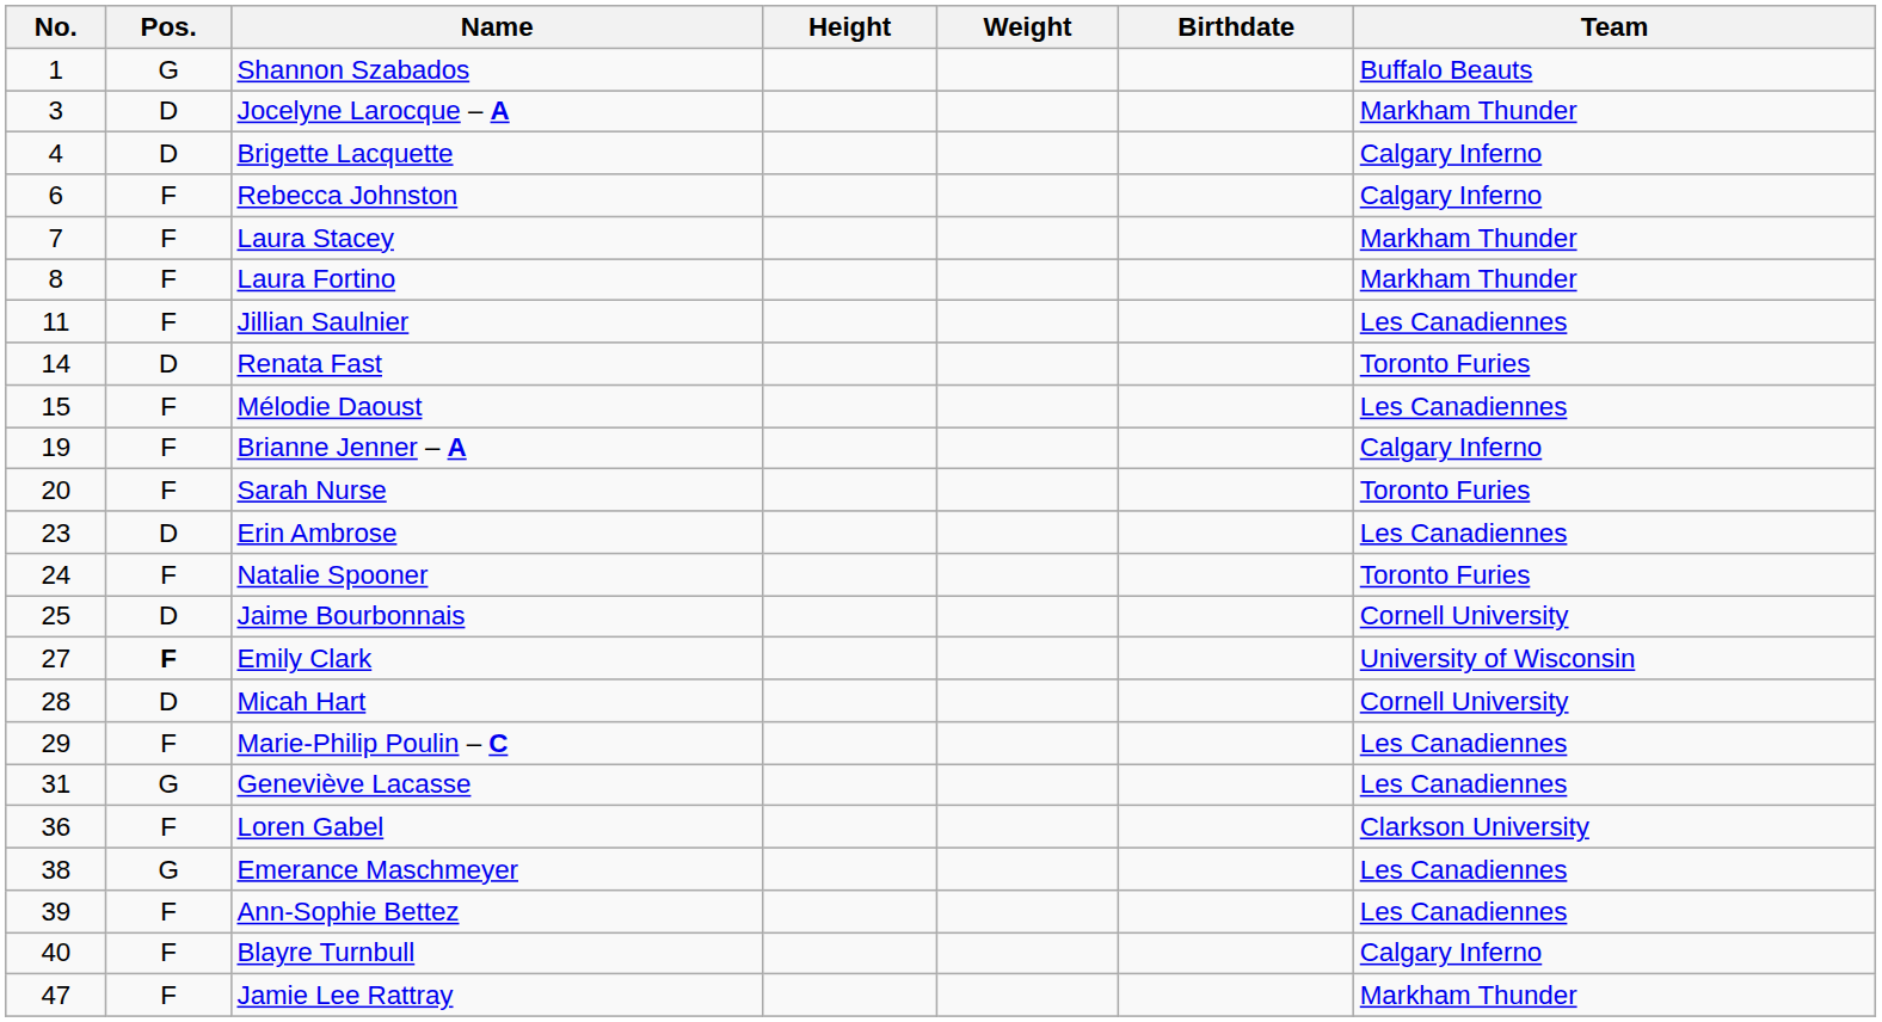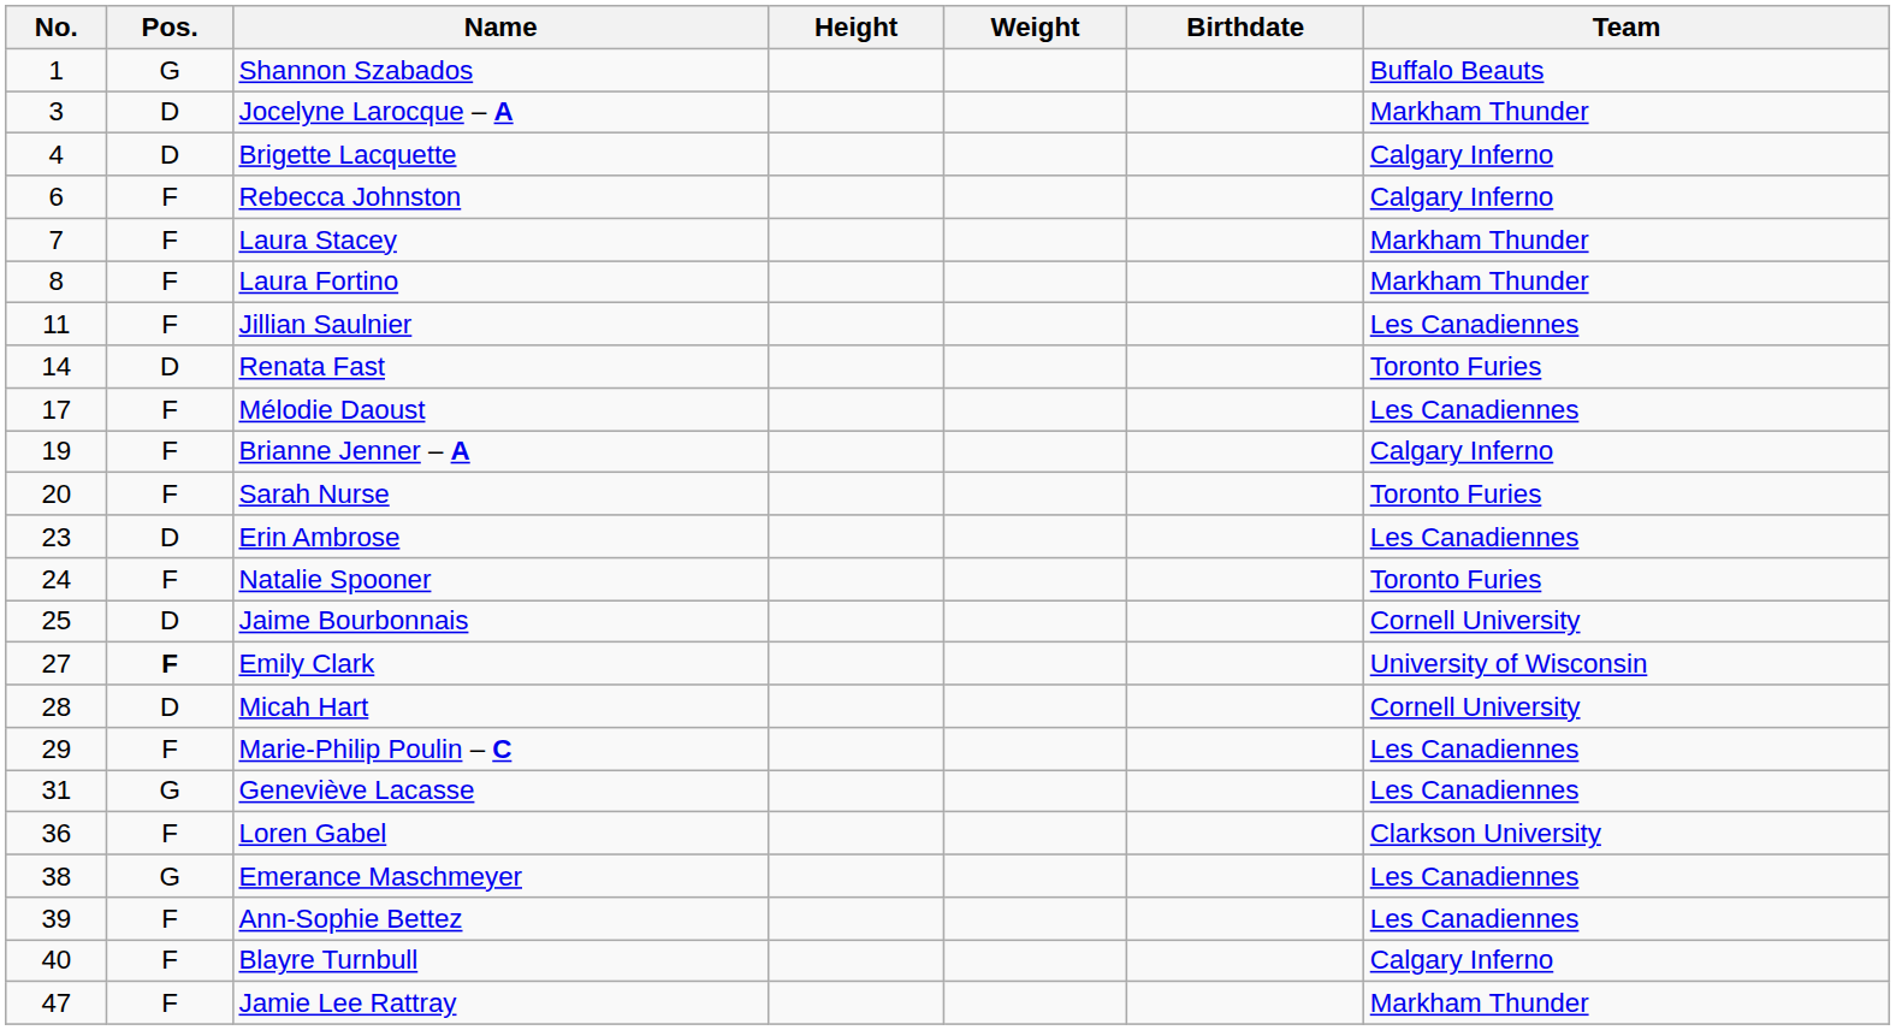Mélodie Daoust | No.: 15 -> 17
